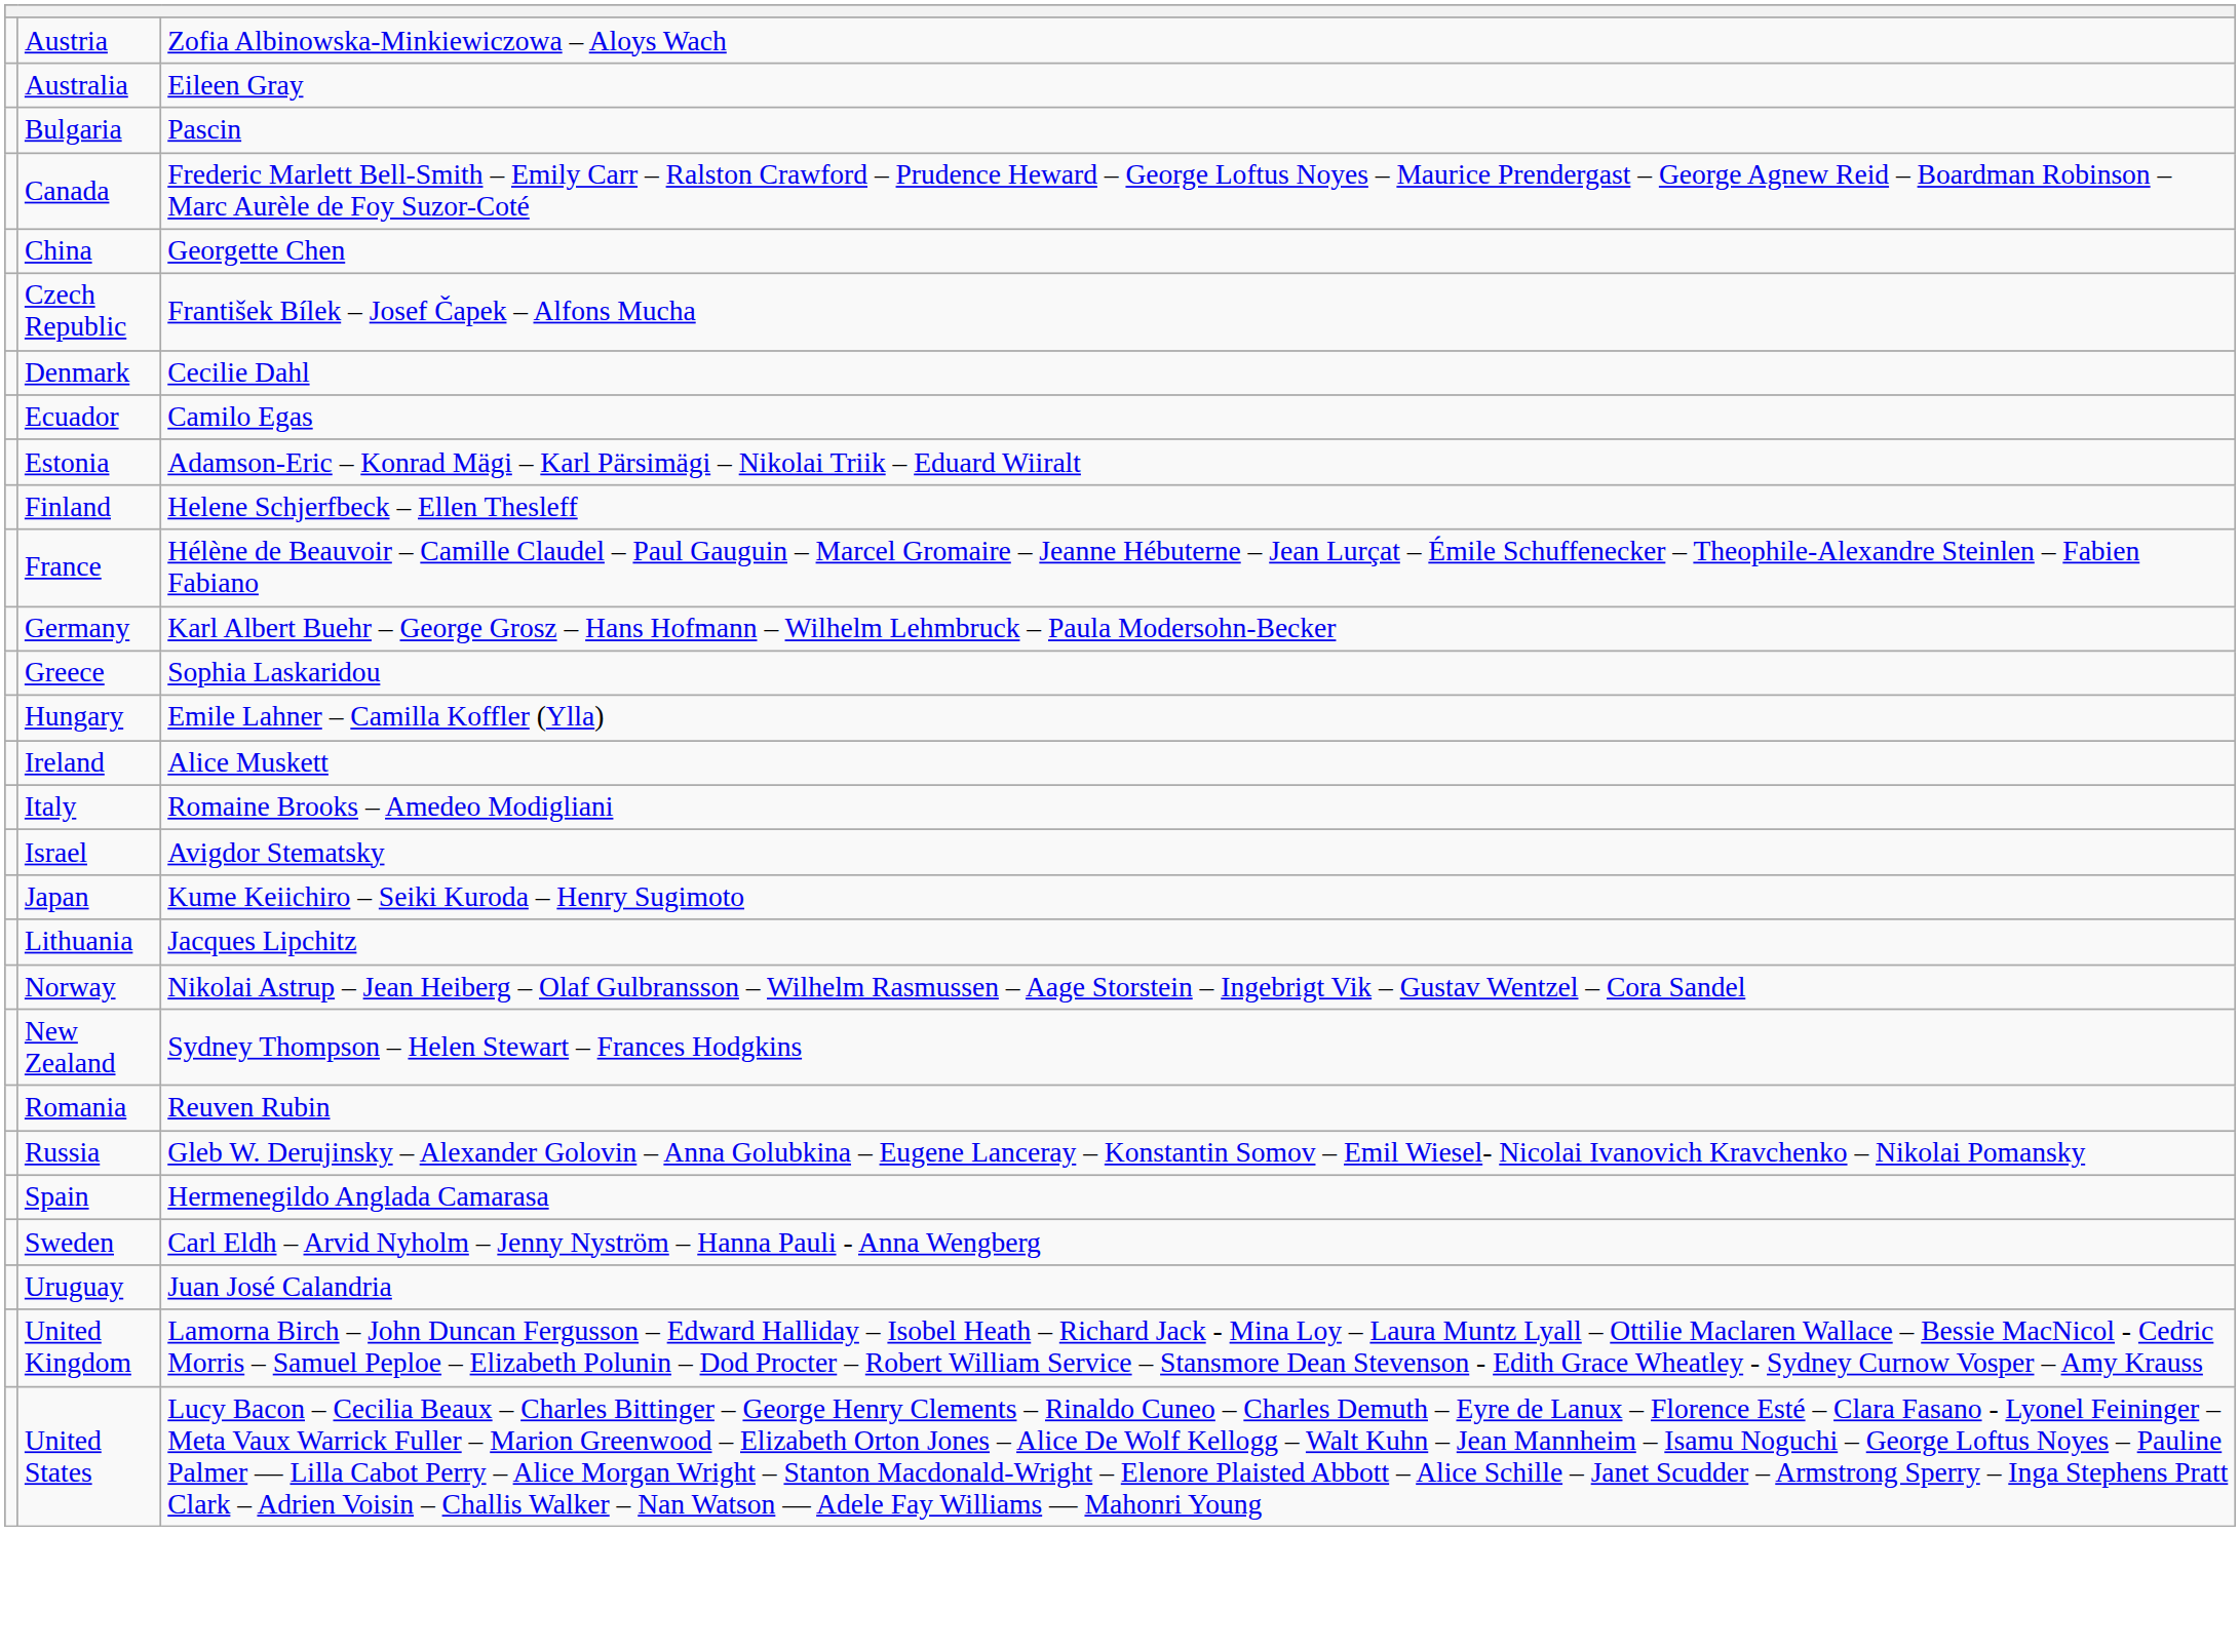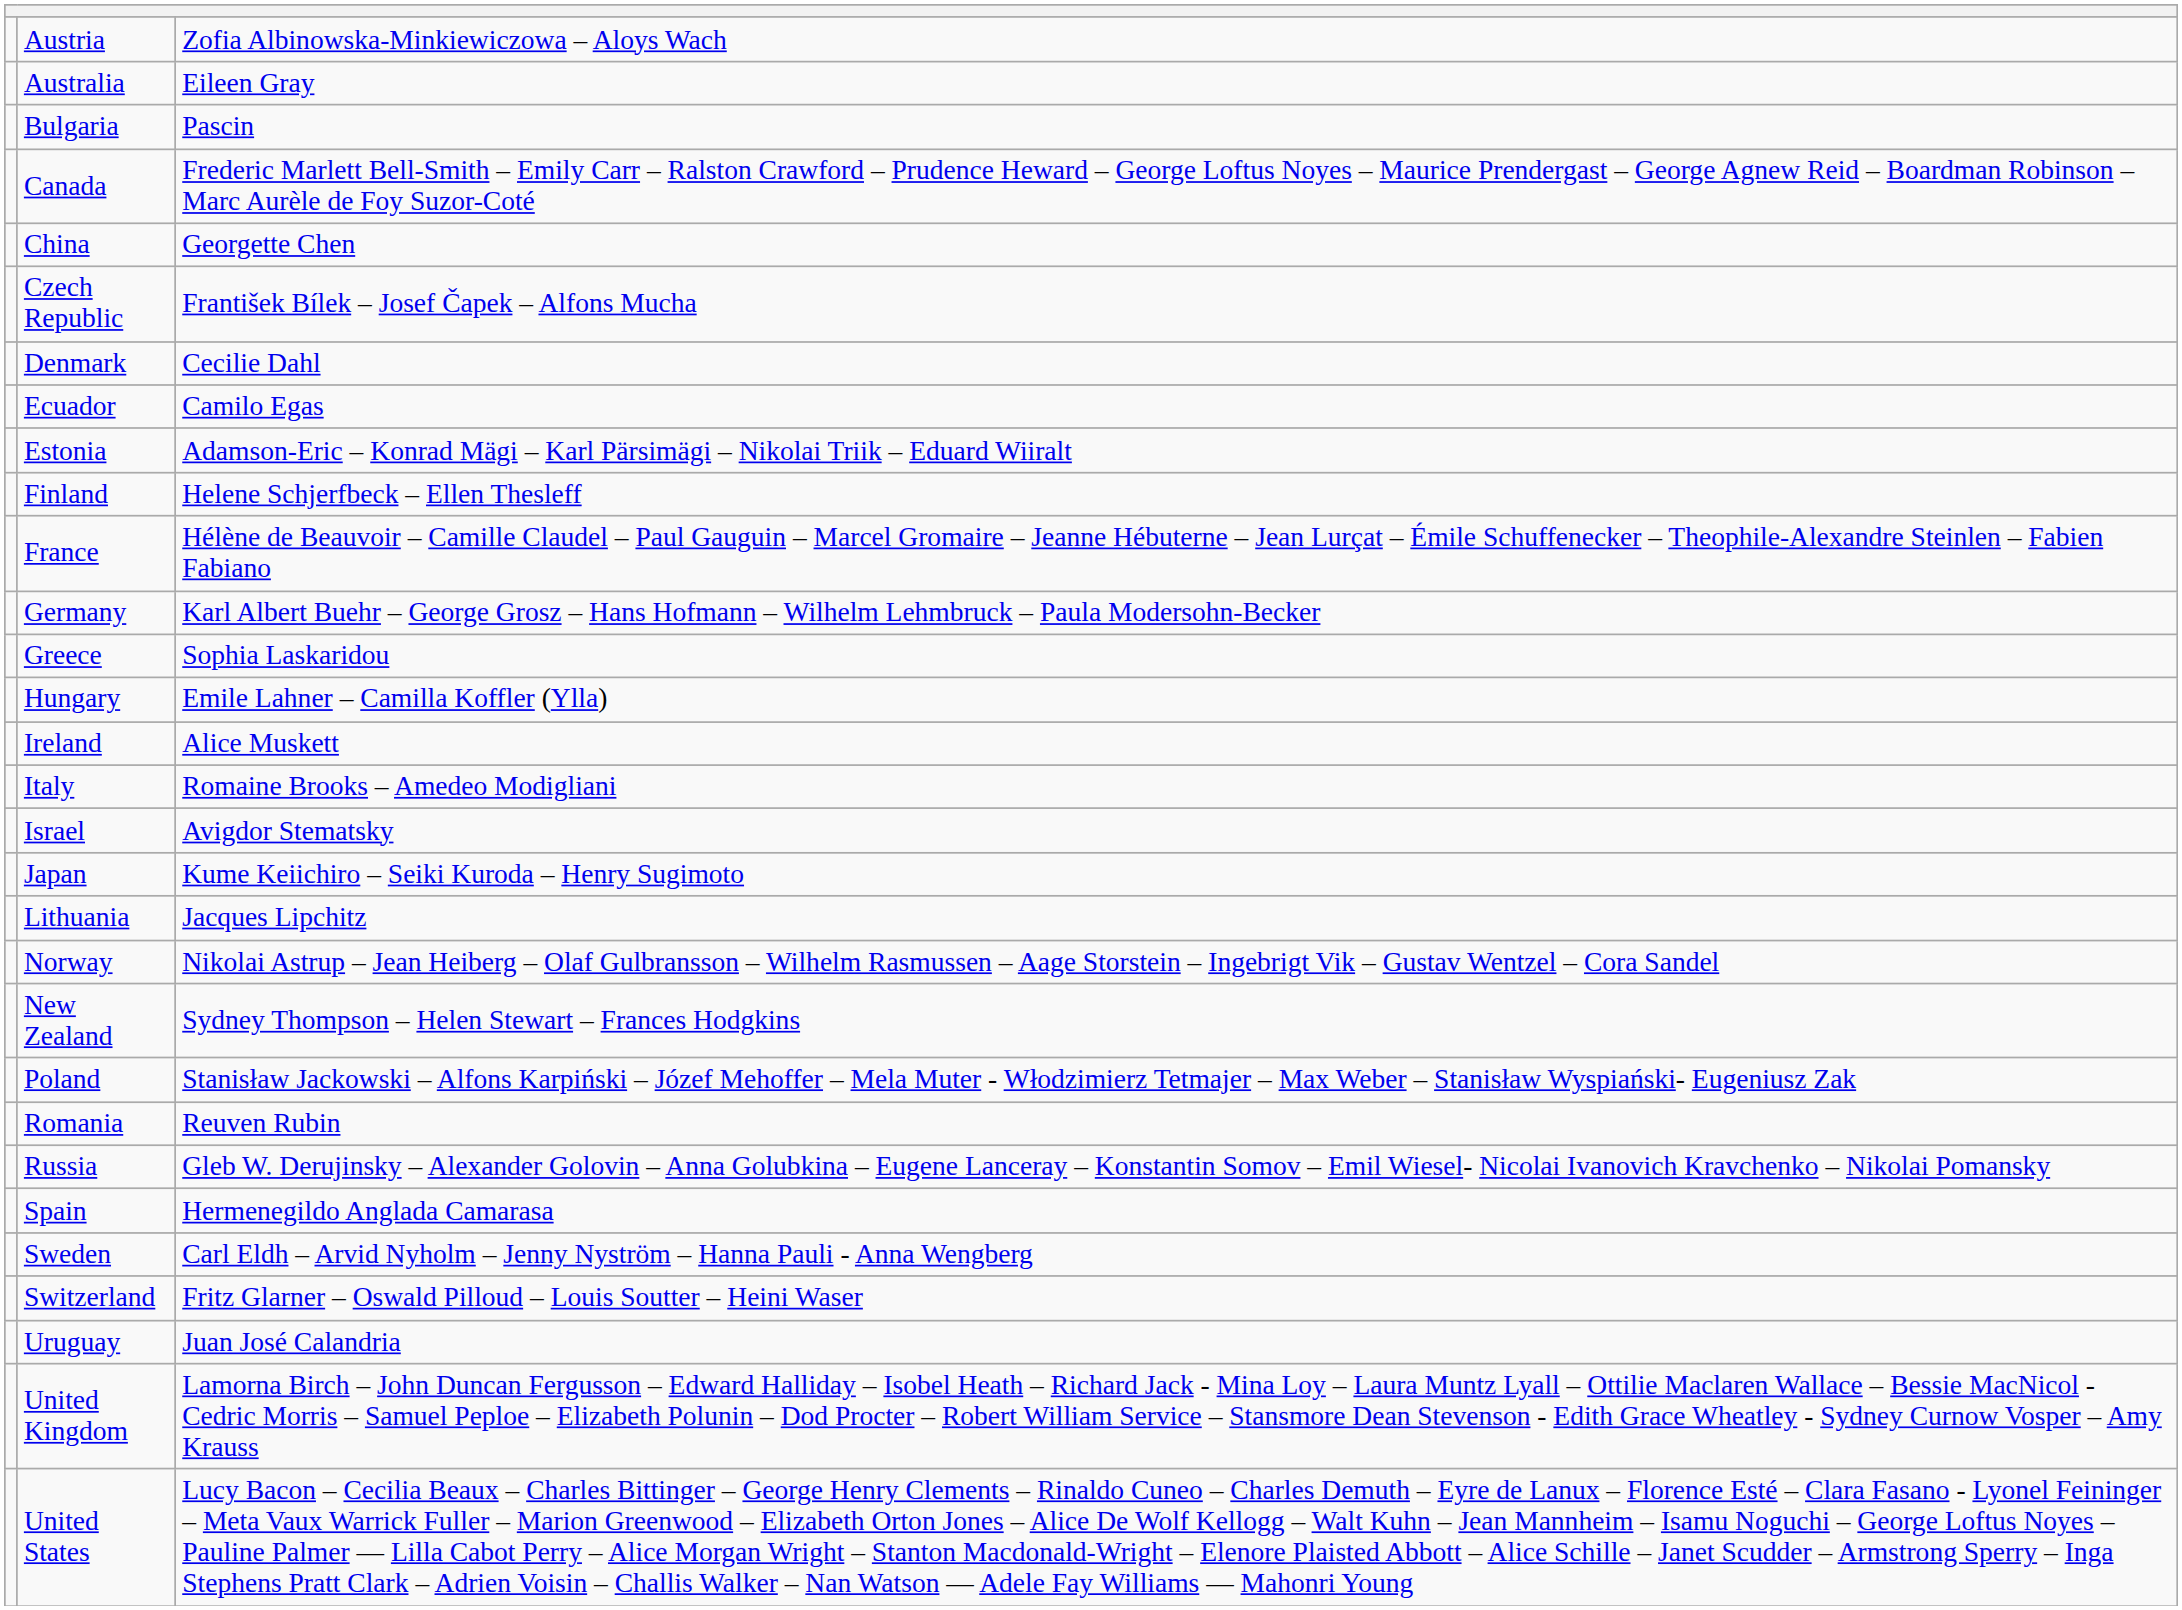+ row: Poland | Stanisław Jackowski – Alfons Karpiński – Józef Mehoffer – Mela Muter - Włodzimierz Tetmajer – Max Weber – Stanisław Wyspiański- Eugeniusz Zak
+ row: Switzerland | Fritz Glarner – Oswald Pilloud – Louis Soutter – Heini Waser
